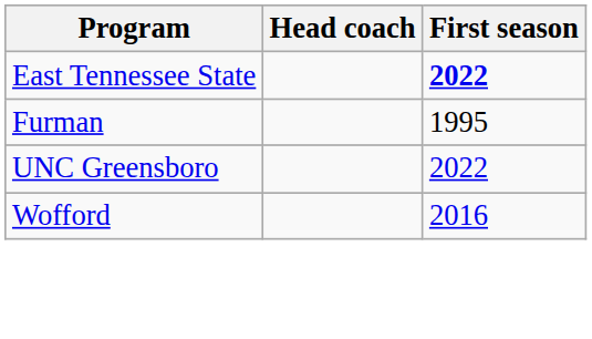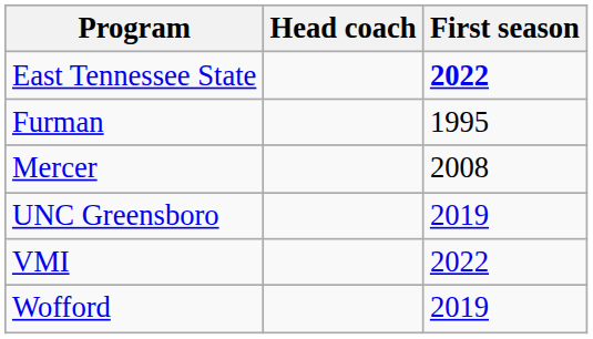+ row: Mercer | 2008
UNC Greensboro | First season: 2022 -> 2019
+ row: VMI | 2022
Wofford | First season: 2016 -> 2019
